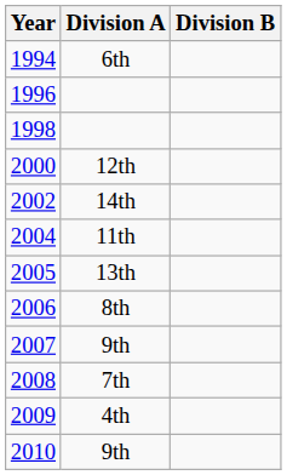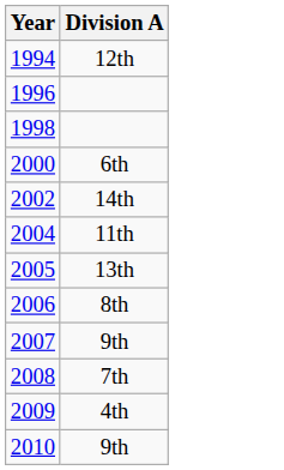- column: Division B
1994 | Division A: 6th -> 12th
2000 | Division A: 12th -> 6th
